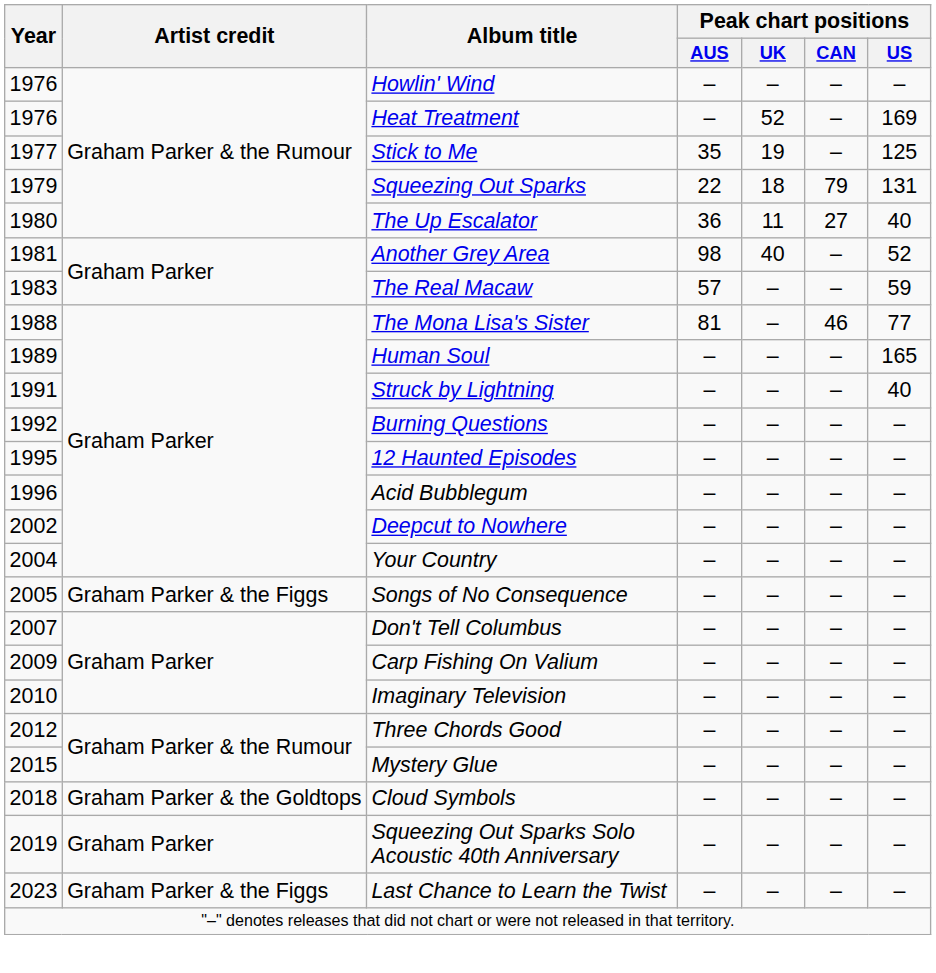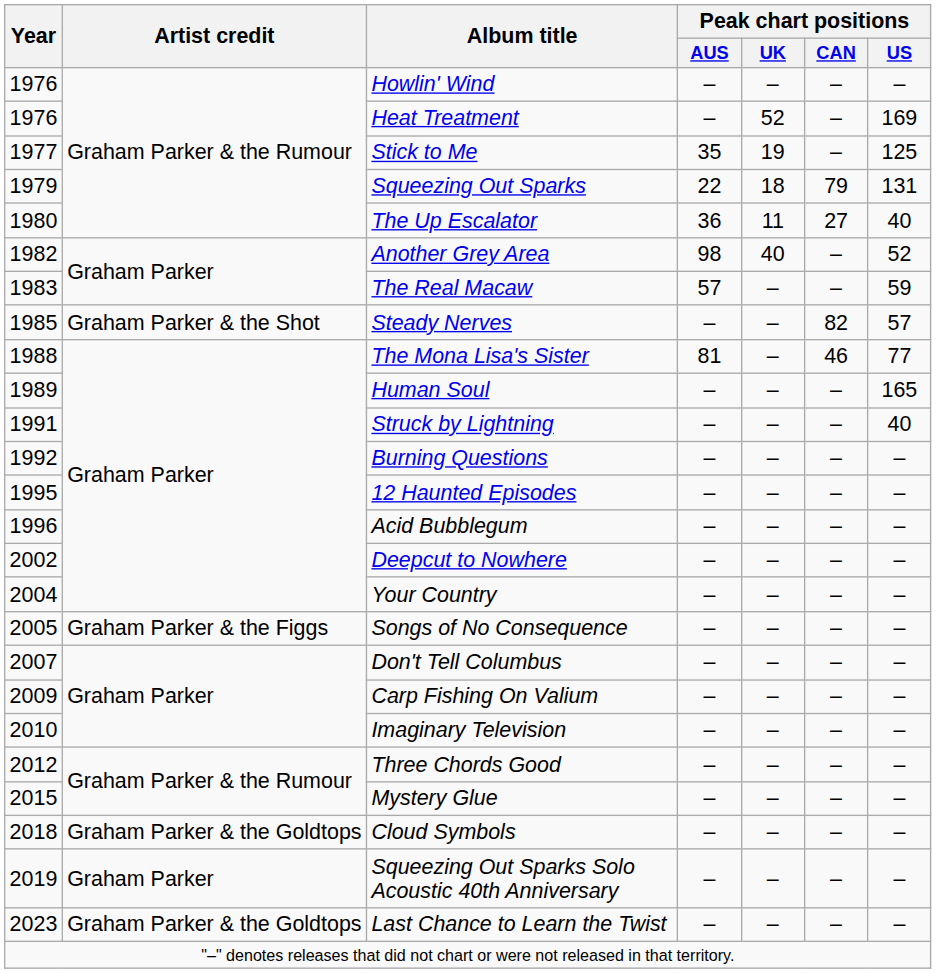Another Grey Area | Year: 1981 -> 1982
+ row: 1985 | Graham Parker & the Shot | Steady Nerves | – | – | 82 | 57
Last Chance to Learn the Twist | Artist credit: Graham Parker & the Figgs -> Graham Parker & the Goldtops
